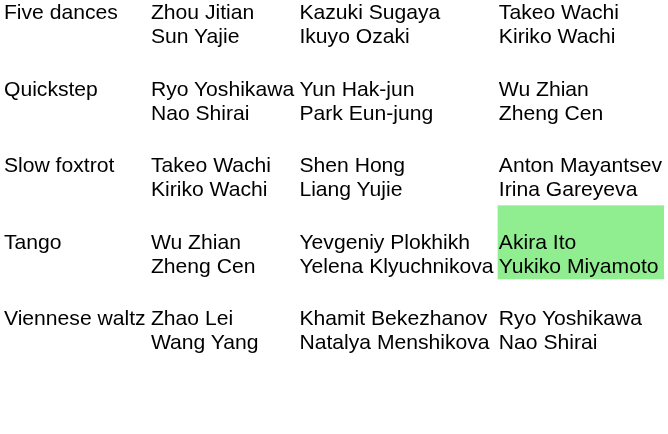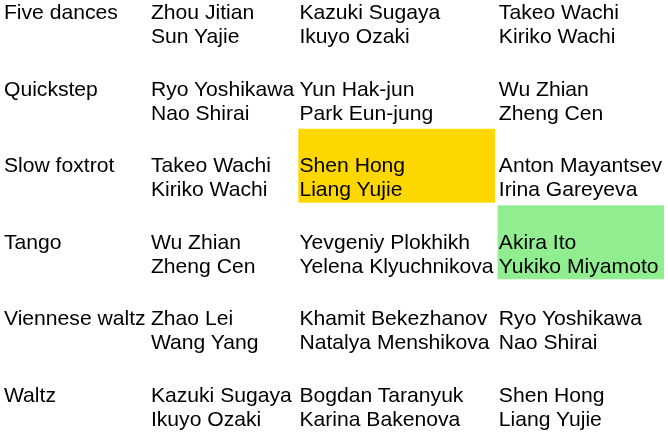Slow foxtrot | column 3: no background -> gold background
+ row: Waltz | Kazuki Sugaya Ikuyo Ozaki | Bogdan Taranyuk Karina Bakenova | Shen Hong Liang Yujie
